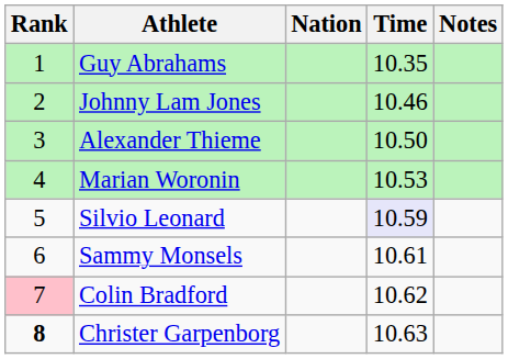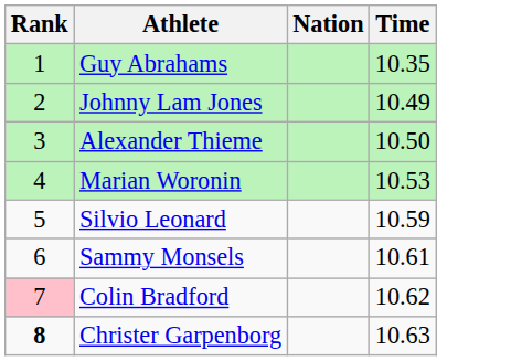- column: Notes
Johnny Lam Jones | Time: 10.46 -> 10.49
Silvio Leonard | Time: lavender background -> no background
